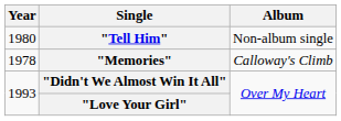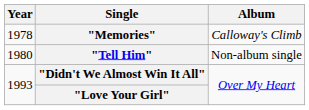rows swapped: "Memories" <-> "Tell Him"
